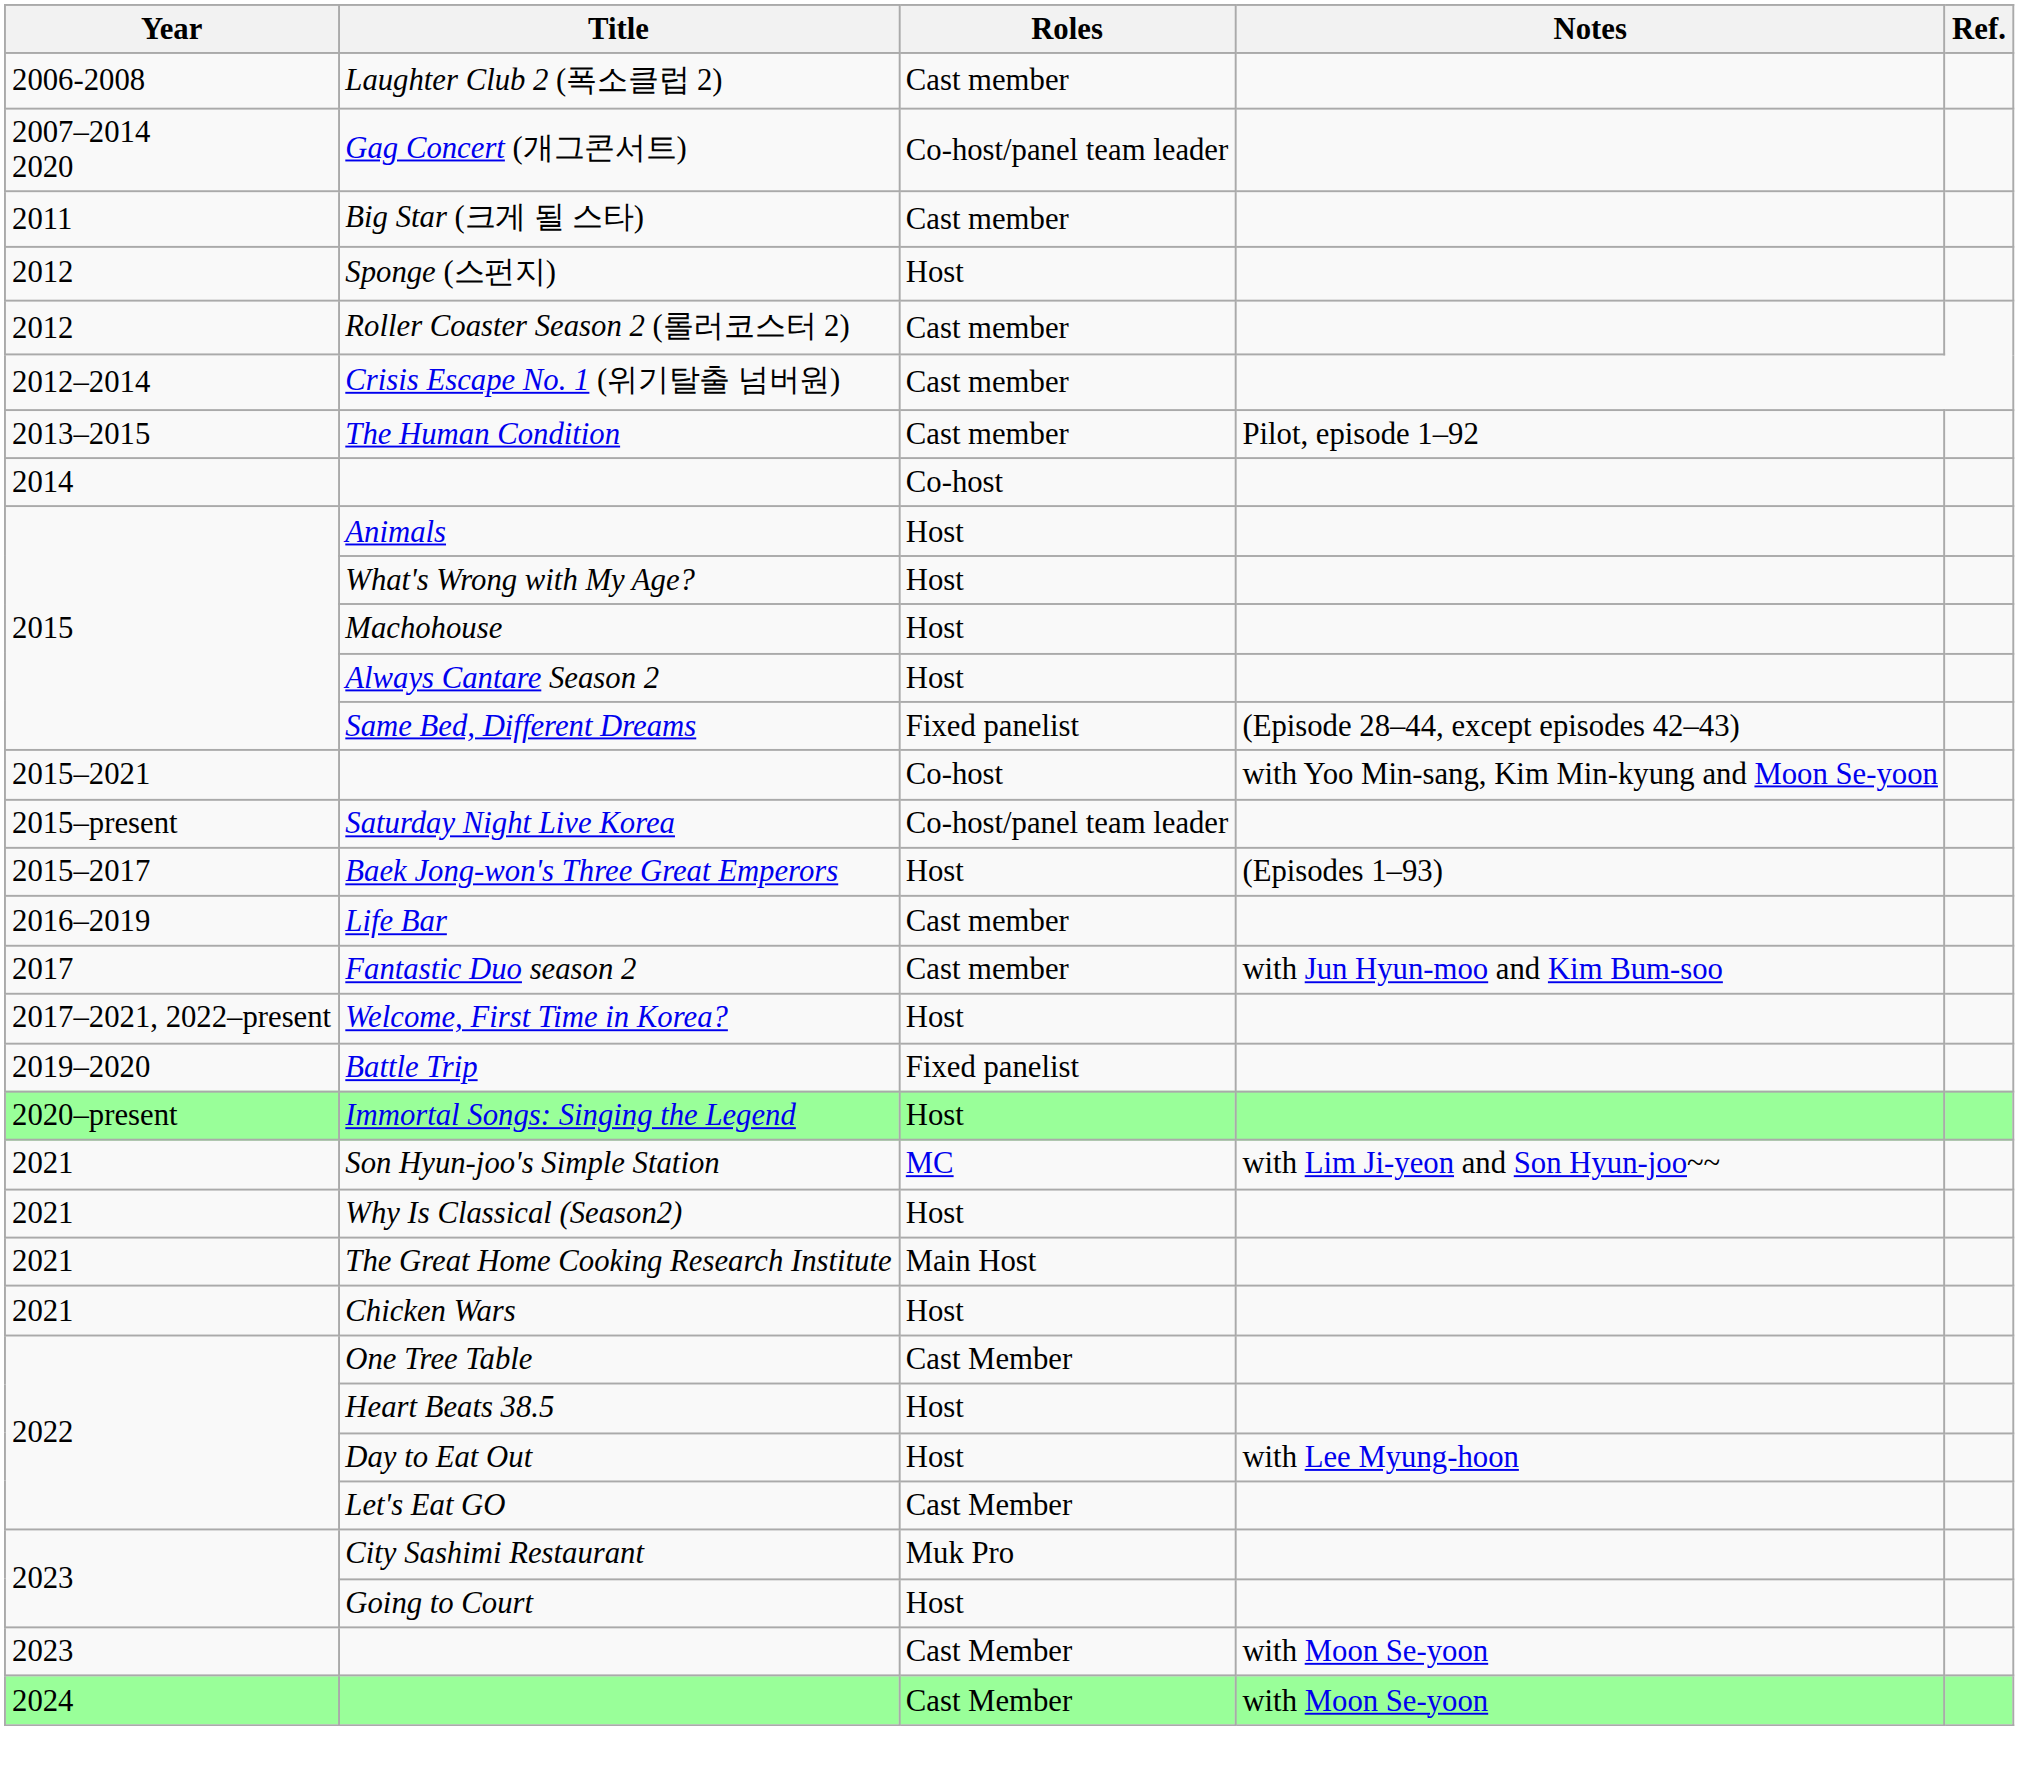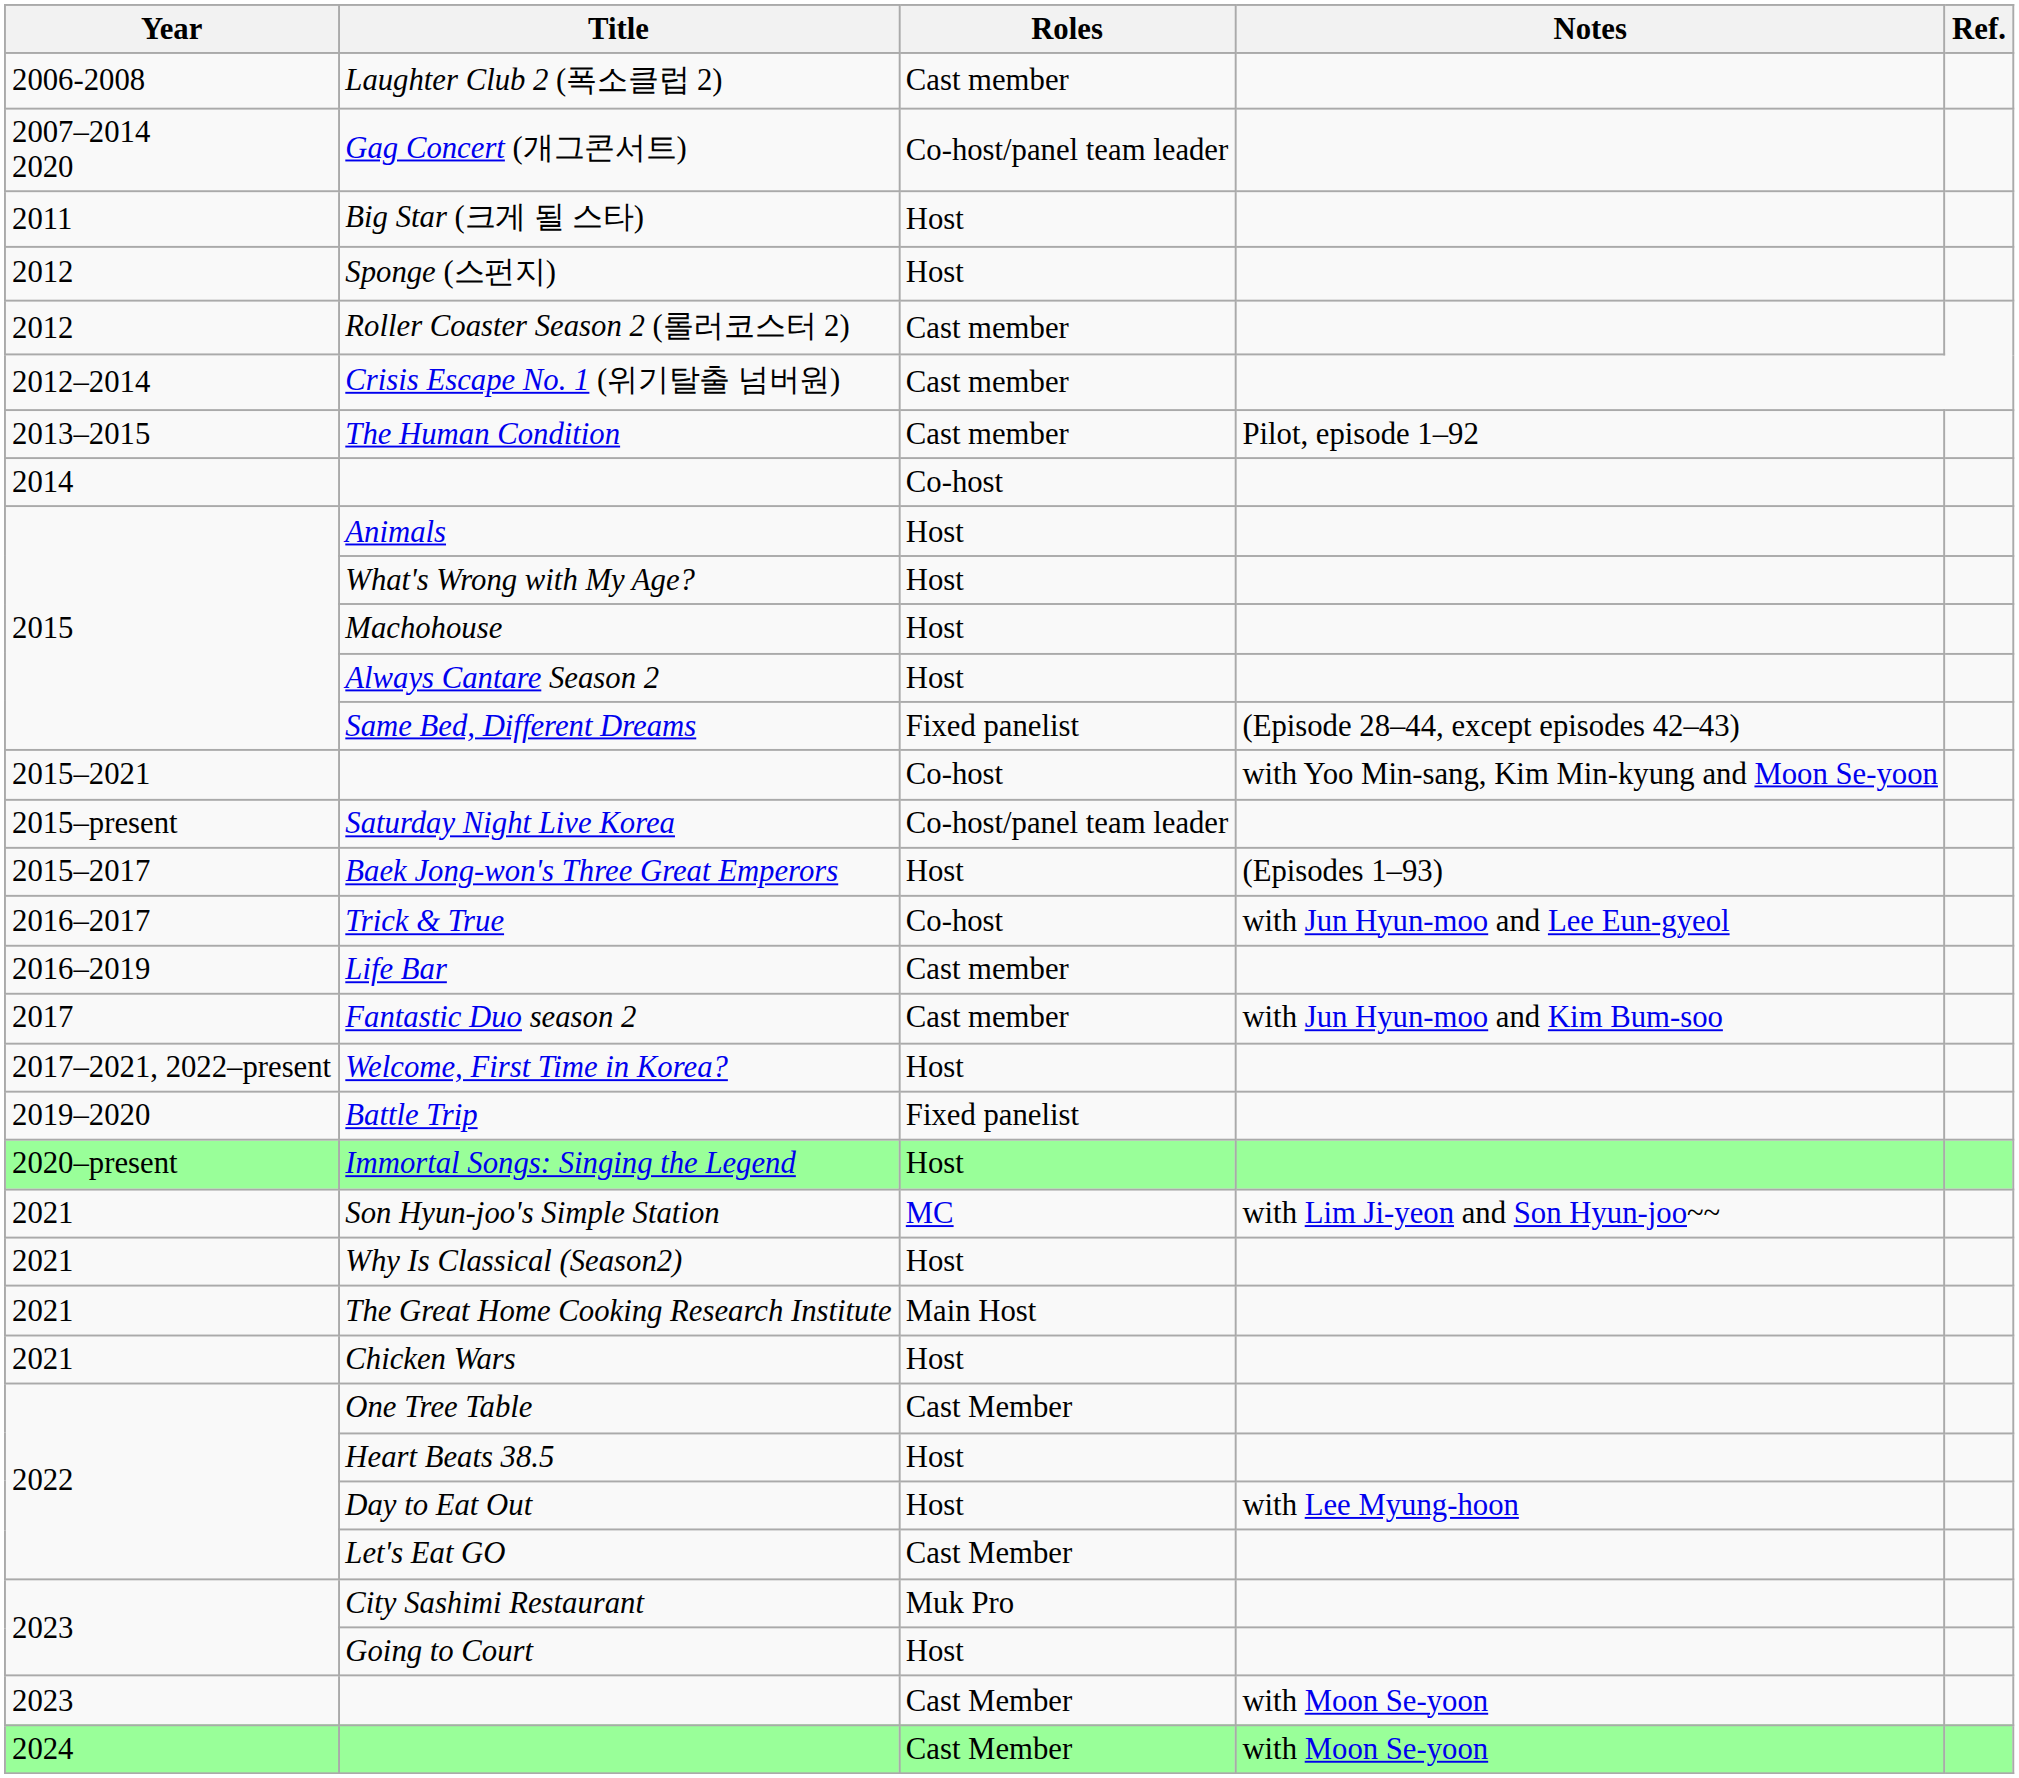Big Star (크게 될 스타) | Roles: Cast member -> Host
+ row: 2016–2017 | Trick & True | Co-host | with Jun Hyun-moo and Lee Eun-gyeol
